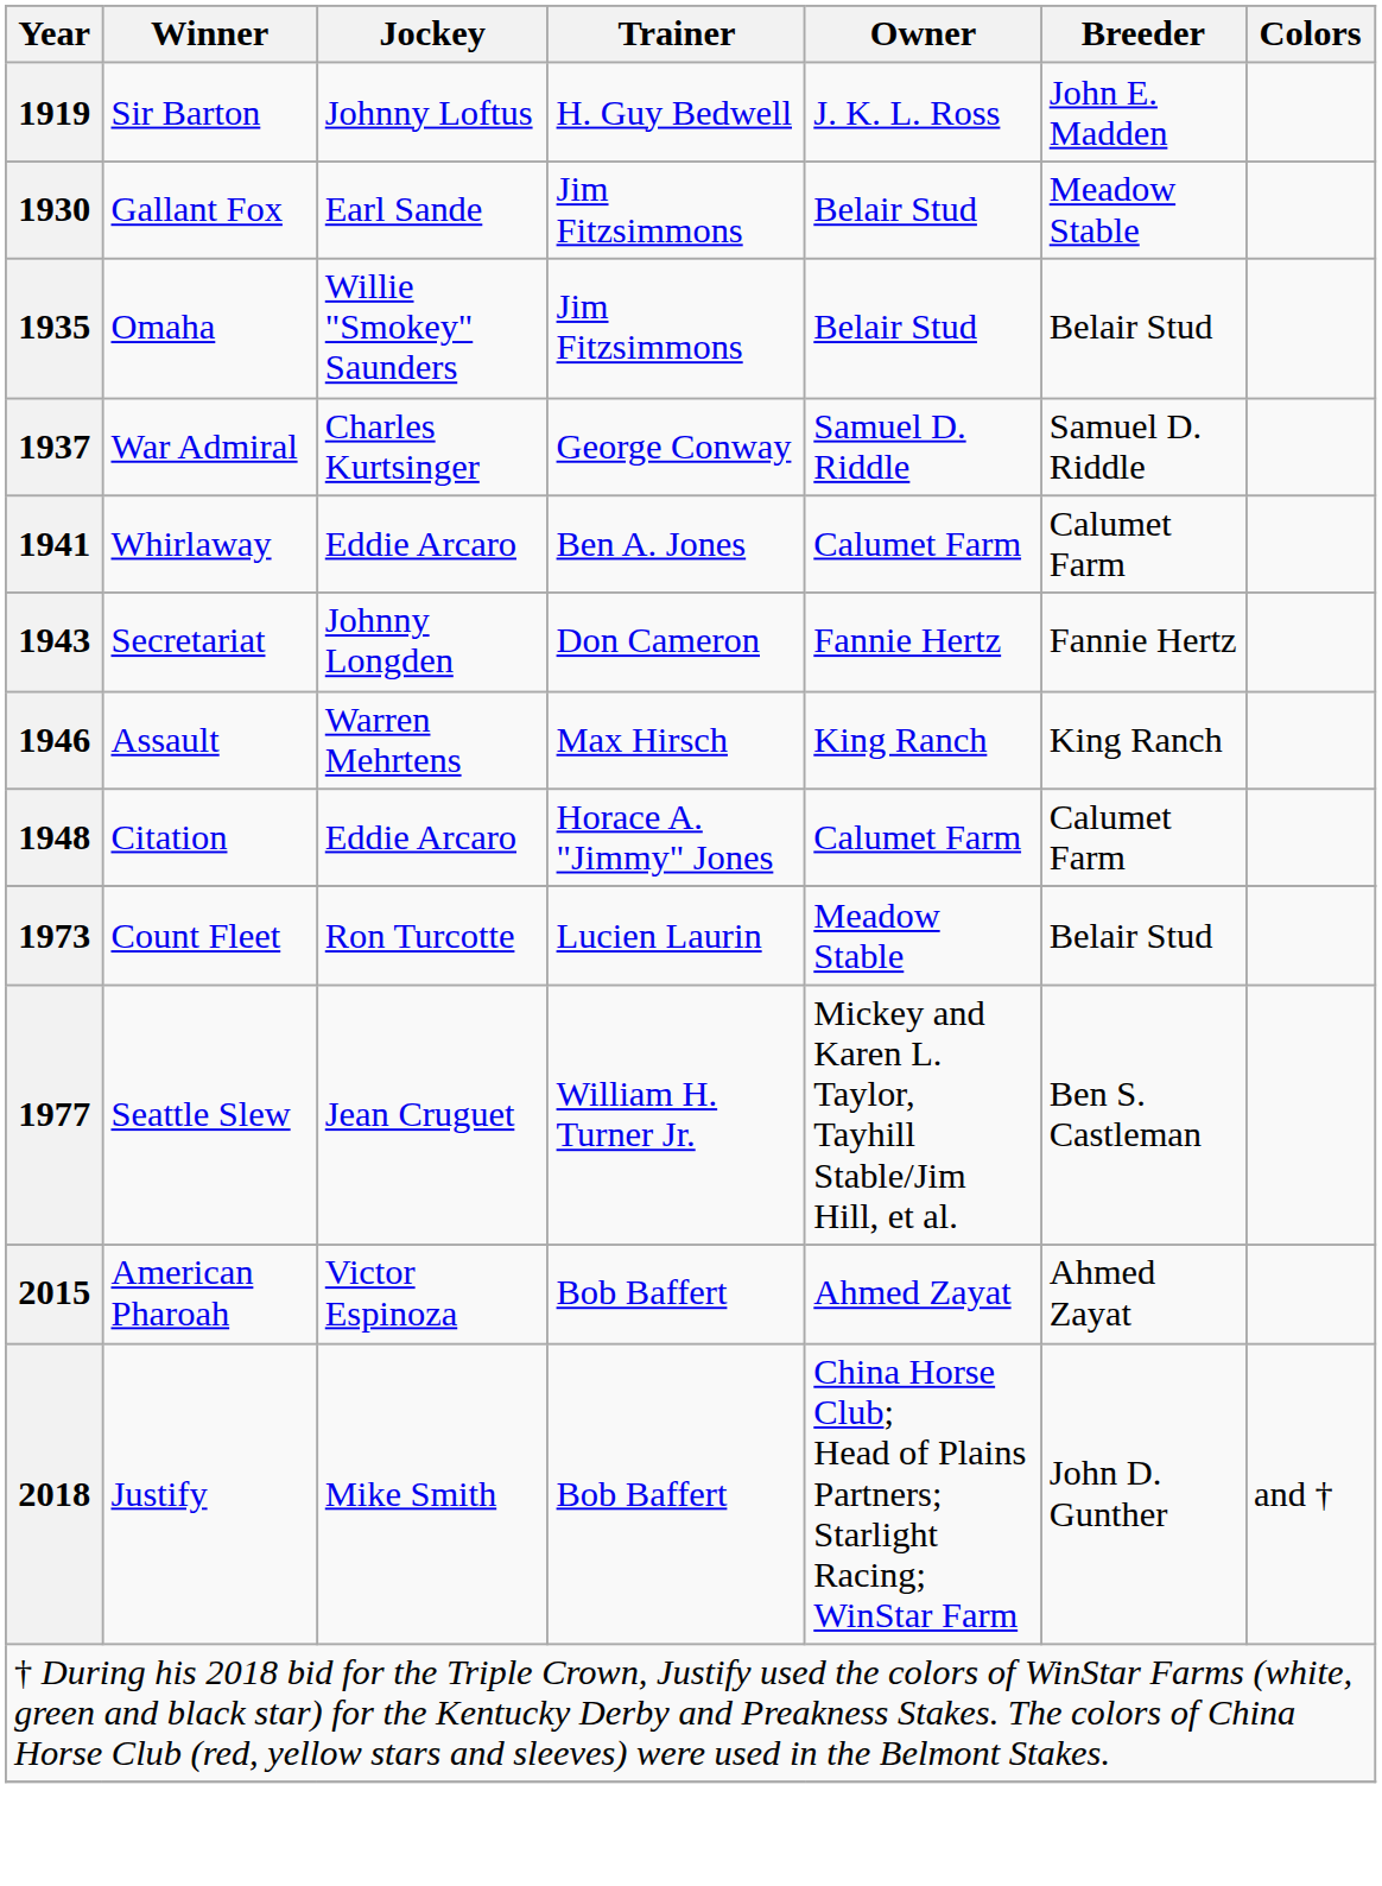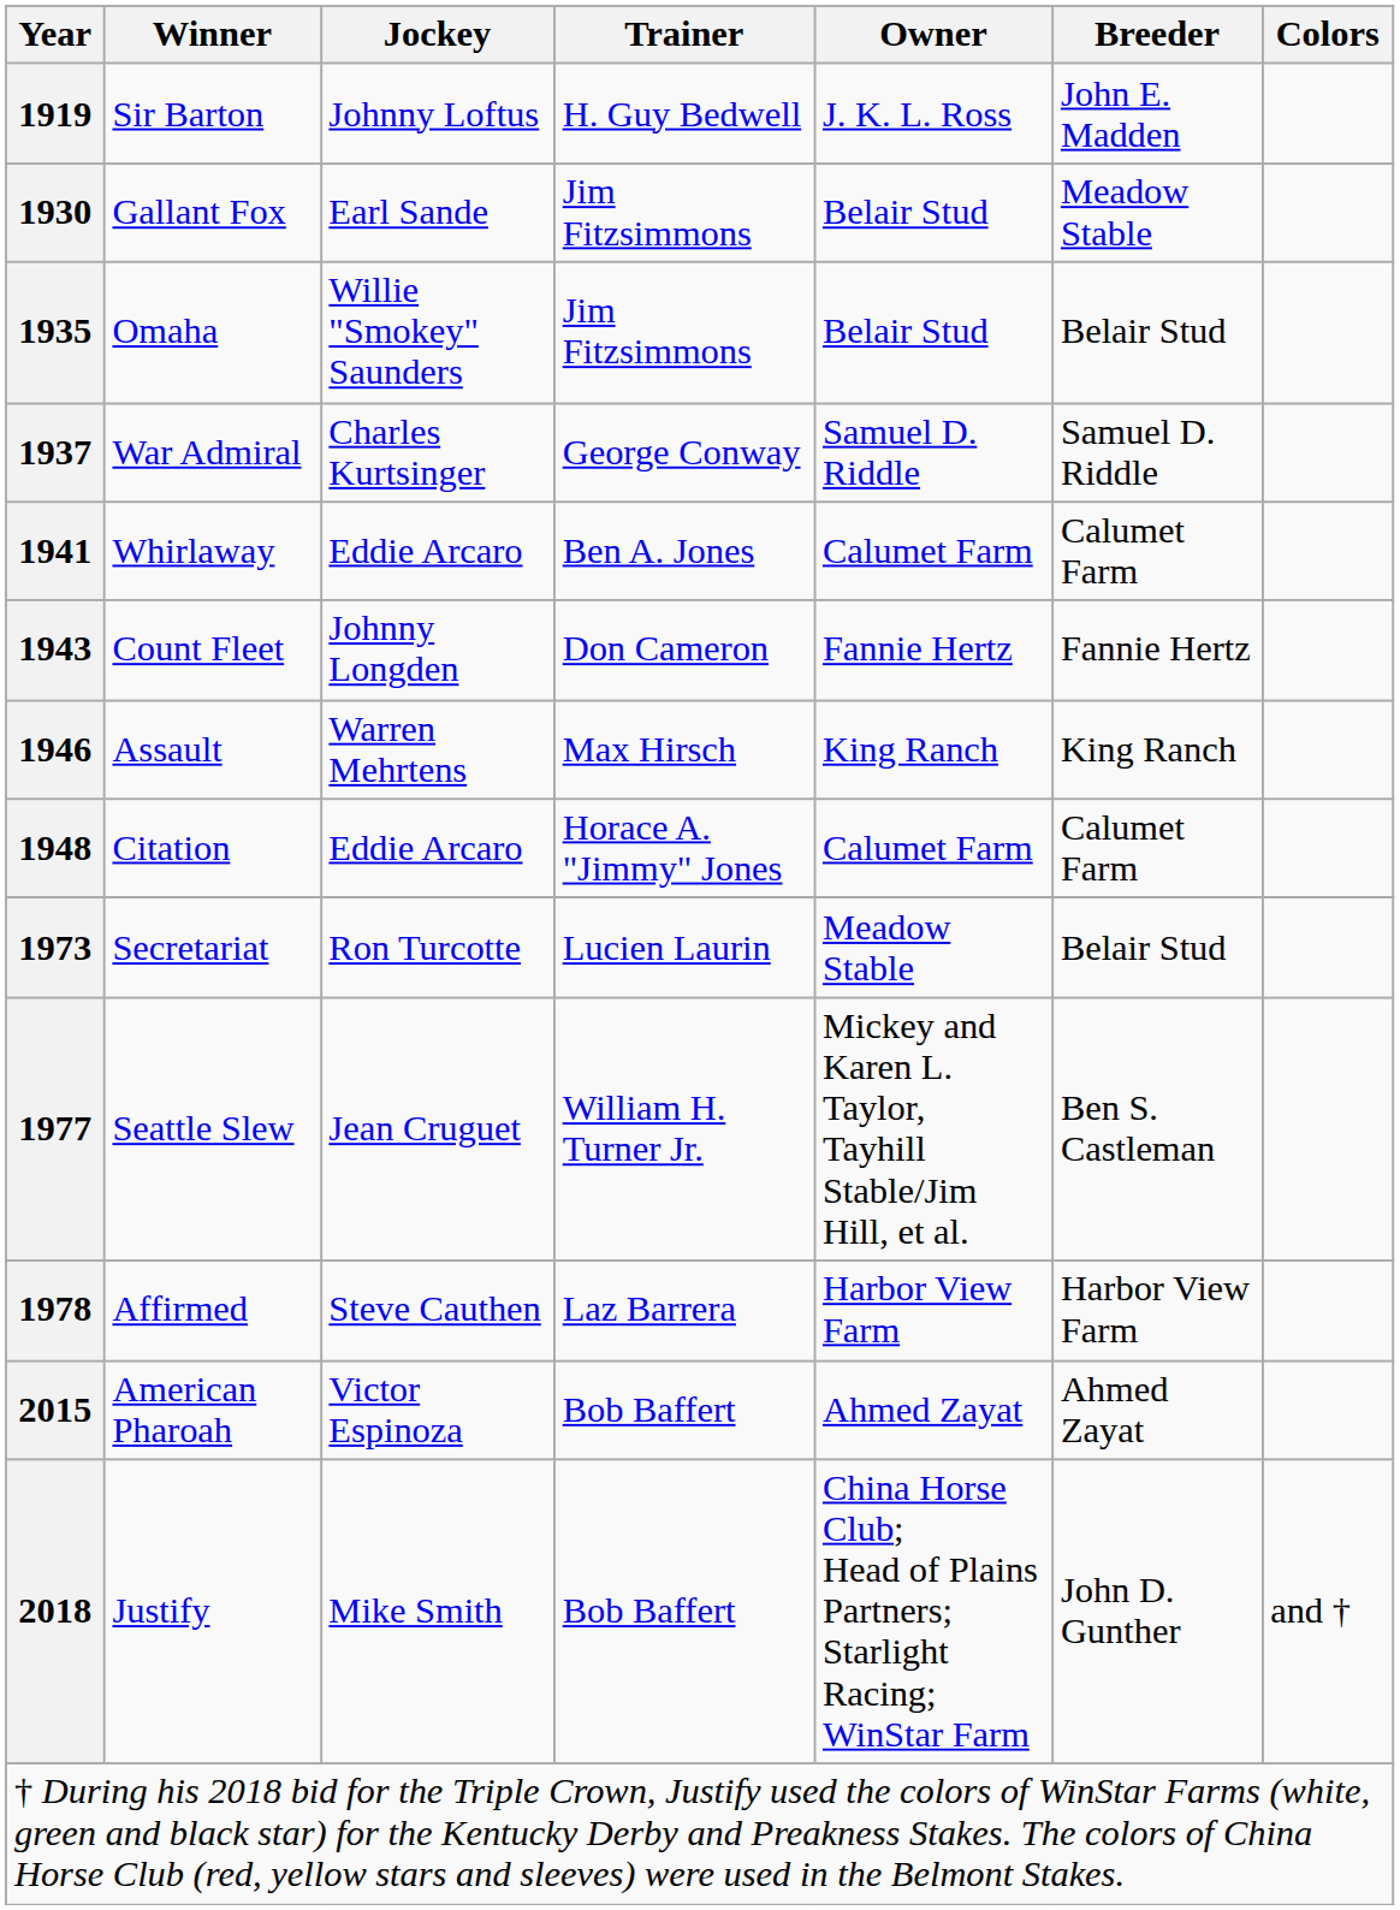1943 | Winner: Secretariat -> Count Fleet
1973 | Winner: Count Fleet -> Secretariat
+ row: 1978 | Affirmed | Steve Cauthen | Laz Barrera | Harbor View Farm | Harbor View Farm
